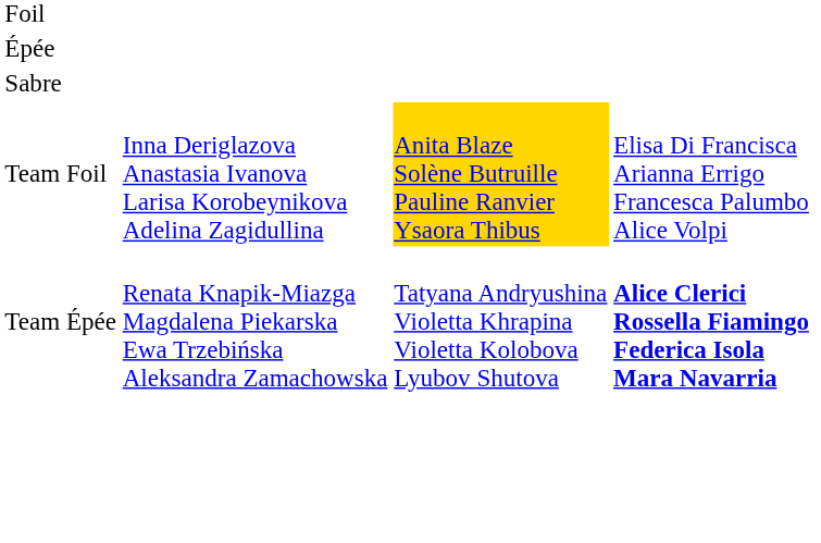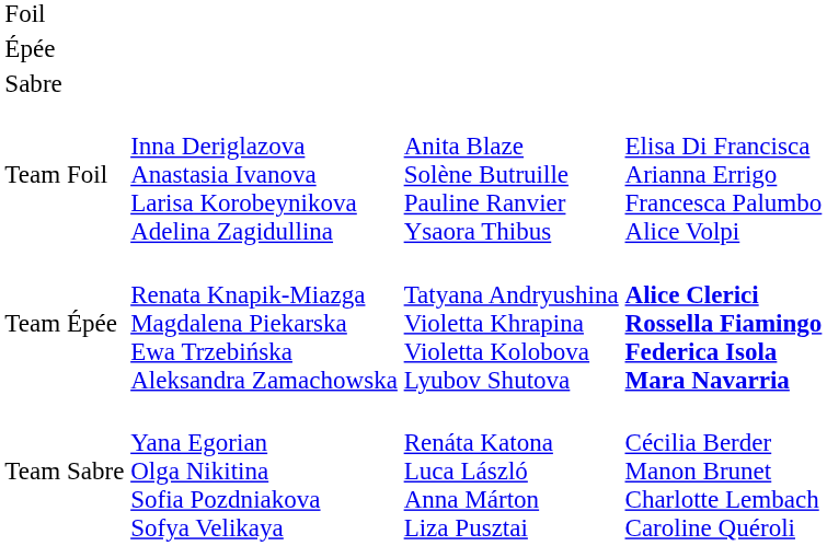Team Foil | column 3: gold background -> no background
+ row: Team Sabre | Yana Egorian Olga Nikitina Sofia Pozdniakova Sofya Velikaya | Renáta Katona Luca László Anna Márton Liza Pusztai | Cécilia Berder Manon Brunet Charlotte Lembach Caroline Quéroli
